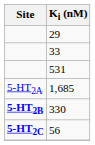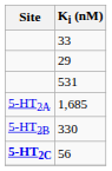rows swapped: 29 <-> 33
330 | Site: bold -> normal
